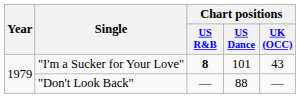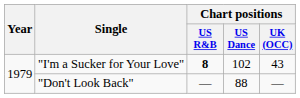"I'm a Sucker for Your Love" | Chart positions / US Dance: 101 -> 102
